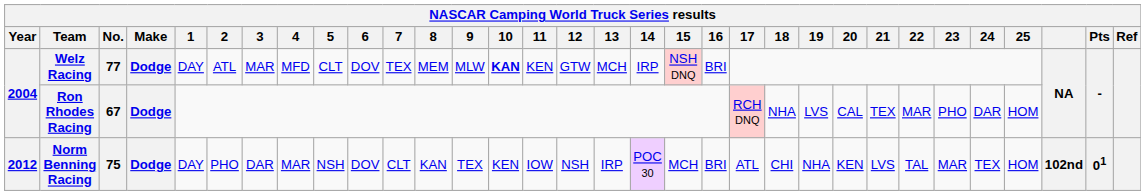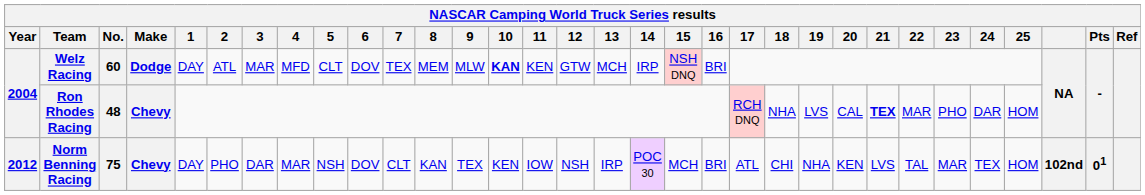Welz Racing | No.: 77 -> 60
Ron Rhodes Racing | No.: 67 -> 48
Ron Rhodes Racing | Make: Dodge -> Chevy
Ron Rhodes Racing | 21: normal -> bold
Norm Benning Racing | Make: Dodge -> Chevy
